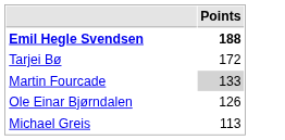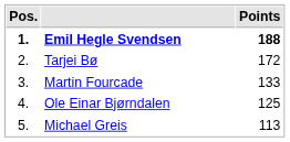+ column: Pos. | 1. | 2. | 3. | 4. | 5.
Martin Fourcade | Points: lightgrey background -> no background
Ole Einar Bjørndalen | Points: 126 -> 125
